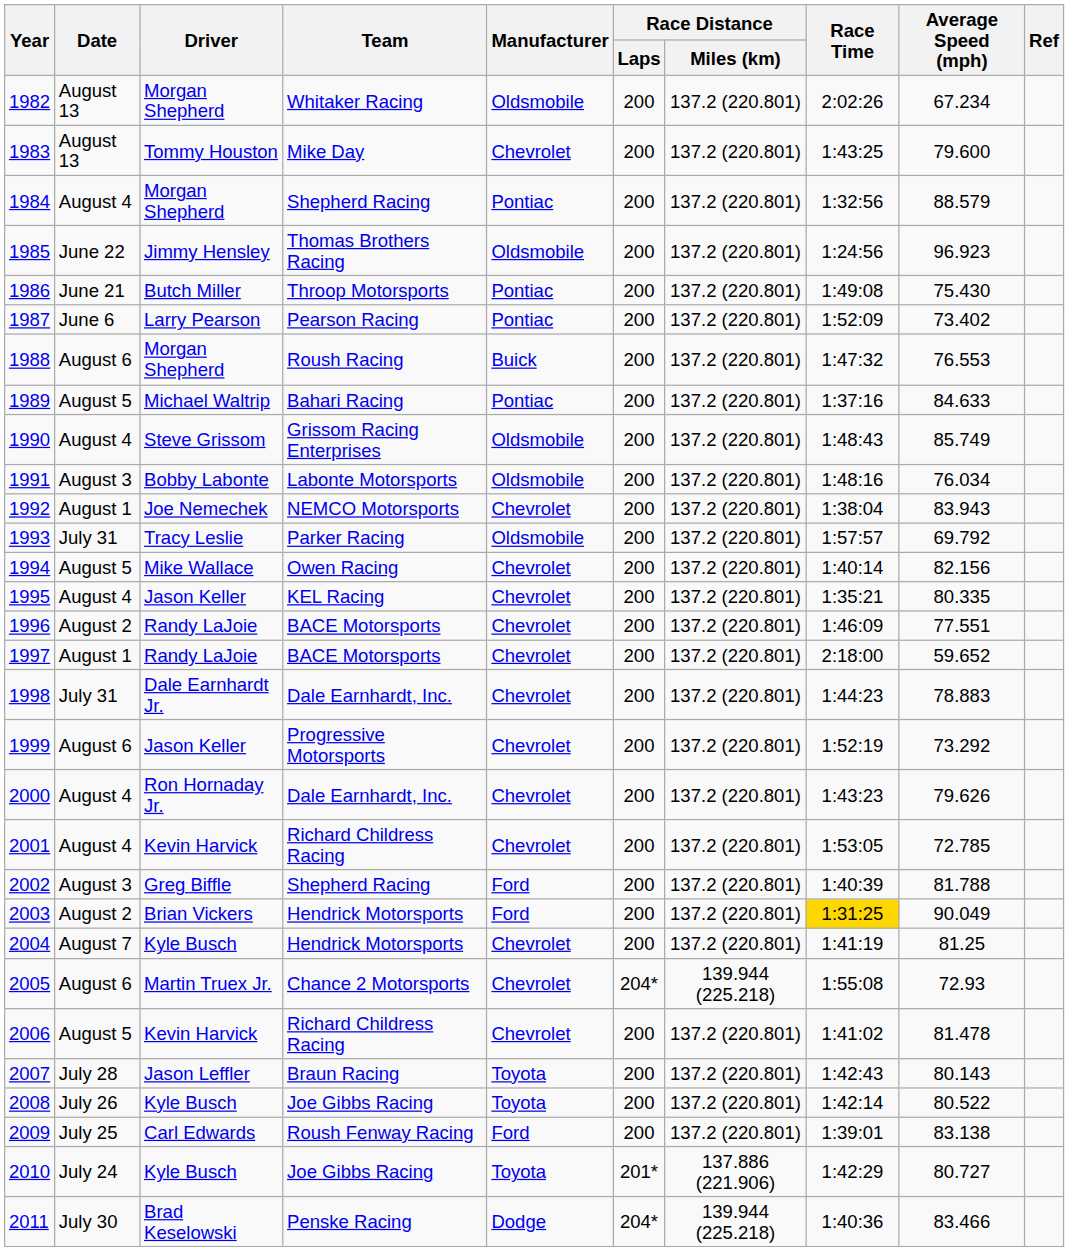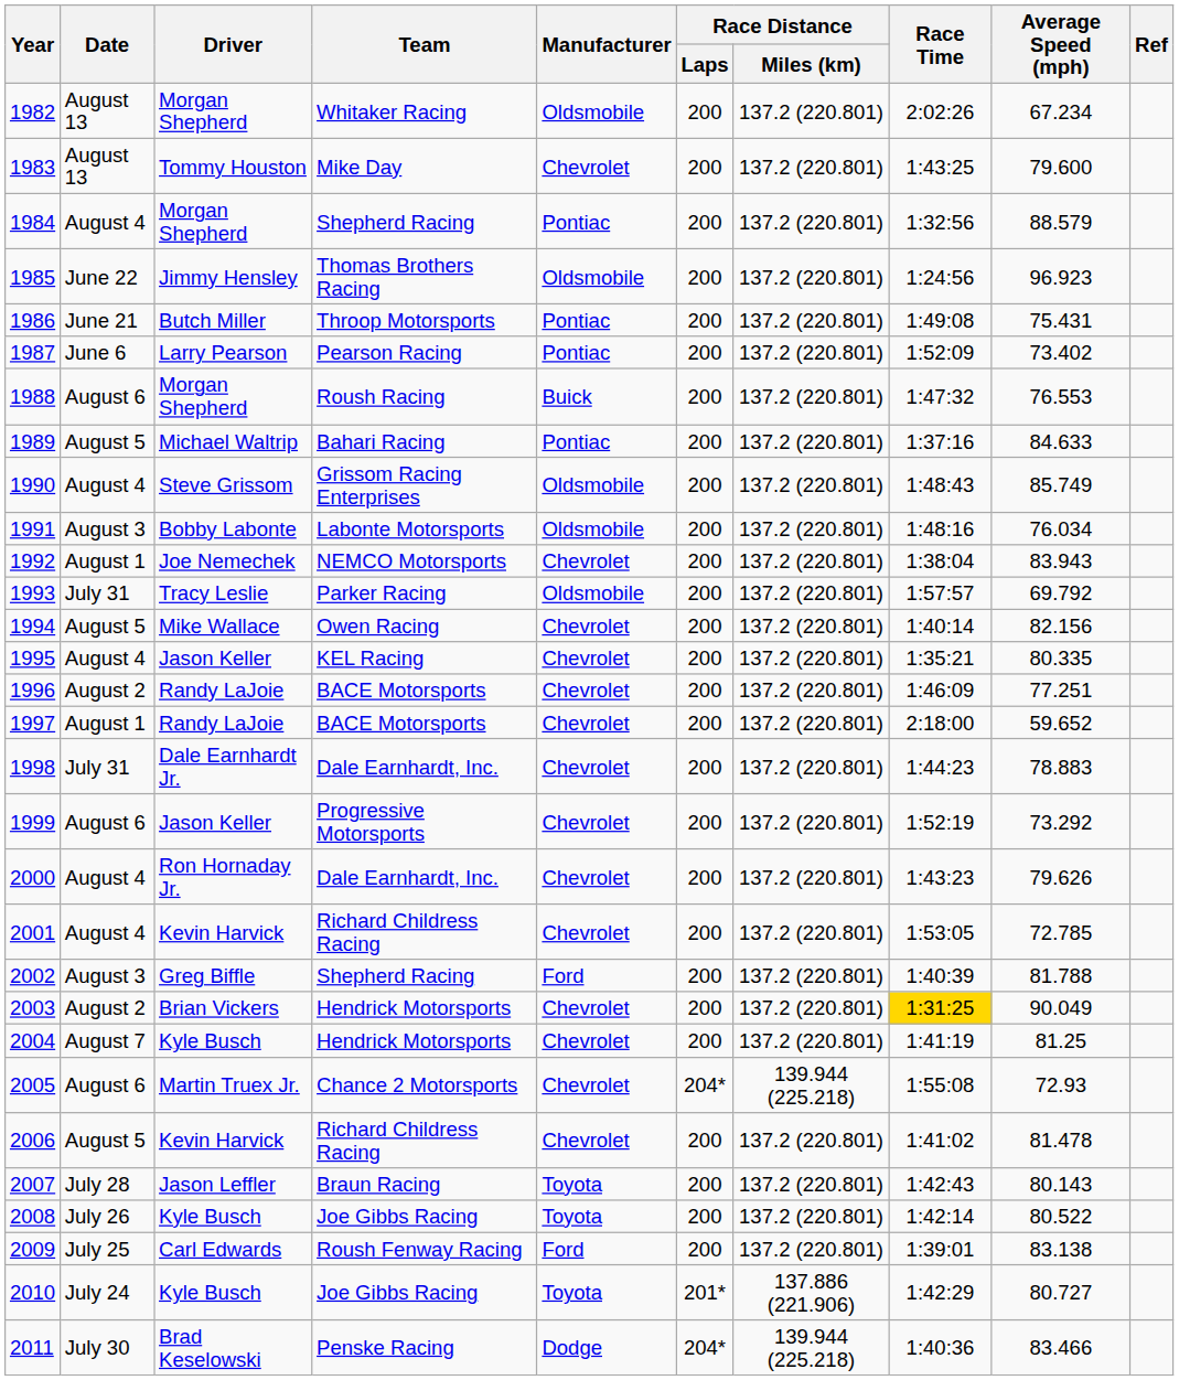1986 | Average Speed (mph): 75.430 -> 75.431
1996 | Average Speed (mph): 77.551 -> 77.251
2003 | Manufacturer: Ford -> Chevrolet
